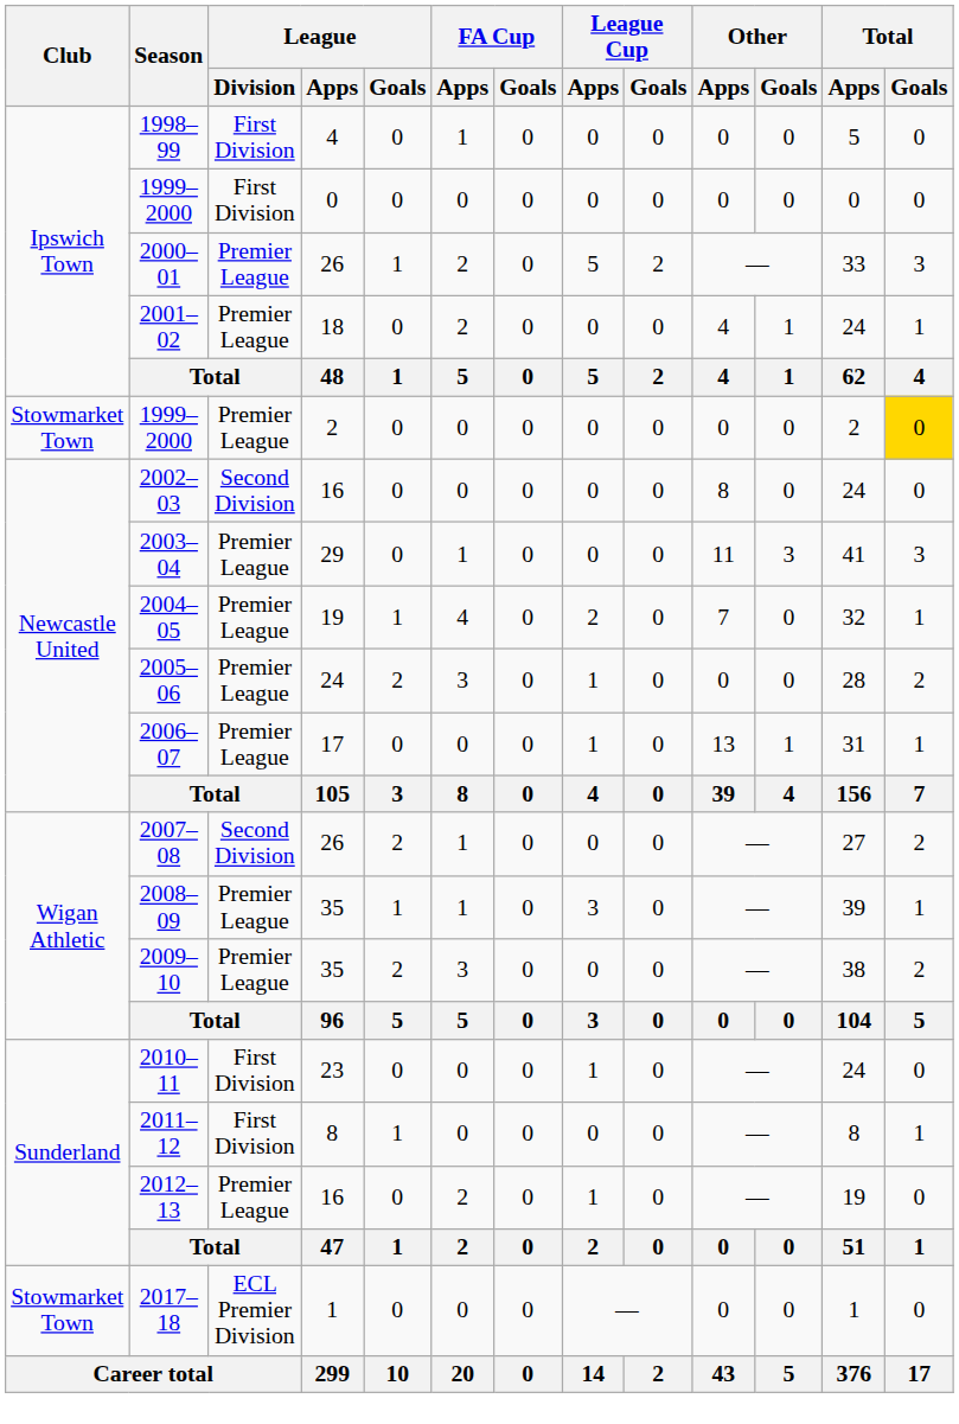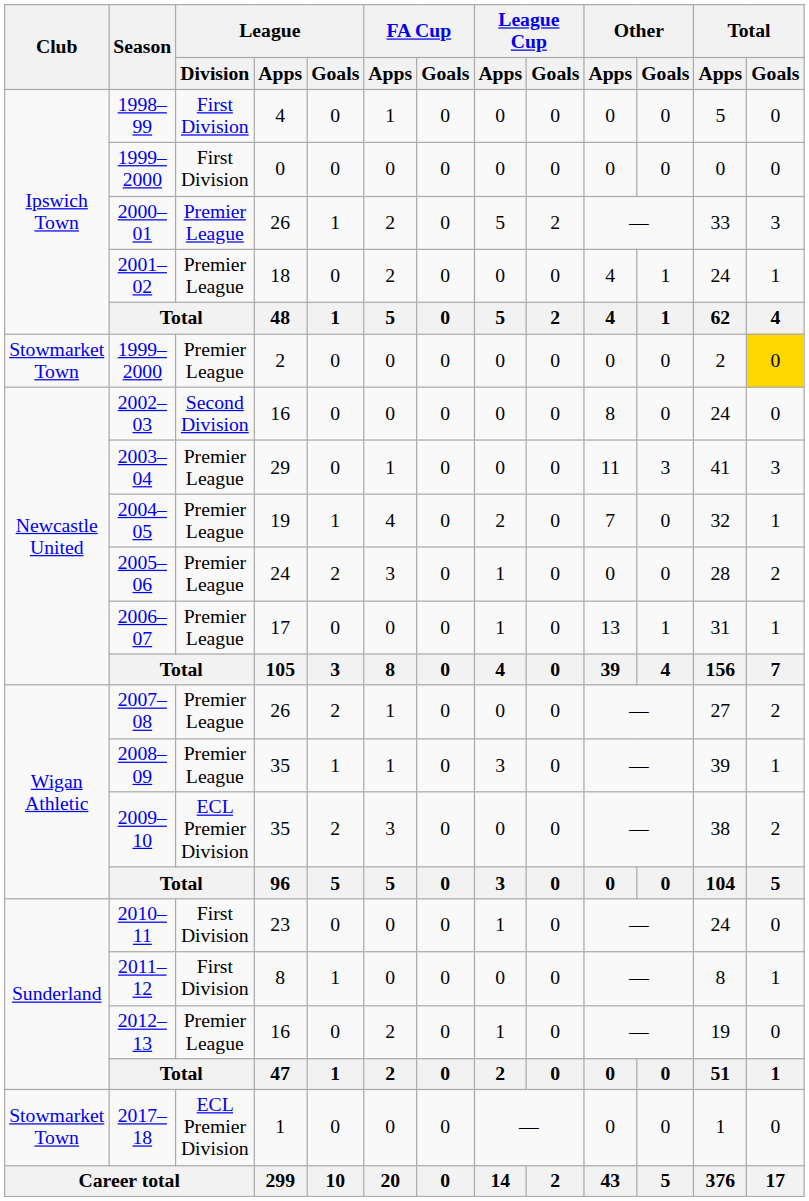2007–08 | League / Division: Second Division -> Premier League
2009–10 | League / Division: Premier League -> ECL Premier Division
